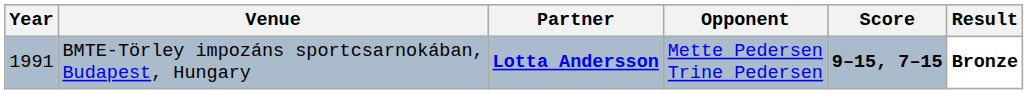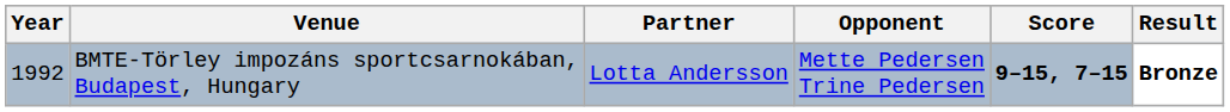BMTE-Törley impozáns sportcsarnokában, Budapest, Hungary | Year: 1991 -> 1992
BMTE-Törley impozáns sportcsarnokában, Budapest, Hungary | Partner: bold -> normal
